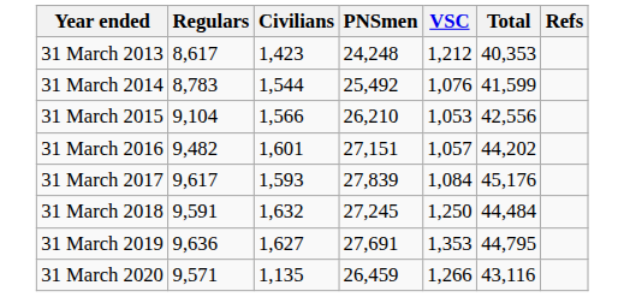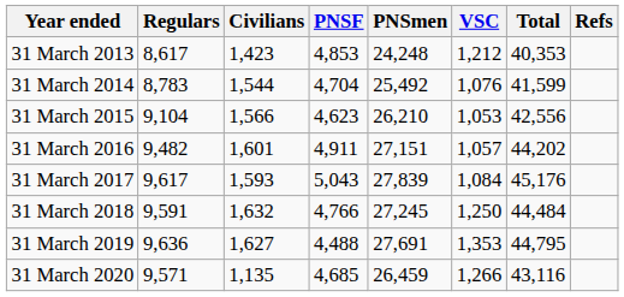+ column: PNSF | 4,853 | 4,704 | 4,623 | 4,911 | 5,043 | 4,766 | 4,488 | 4,685
